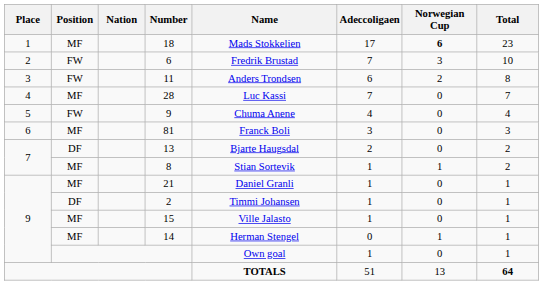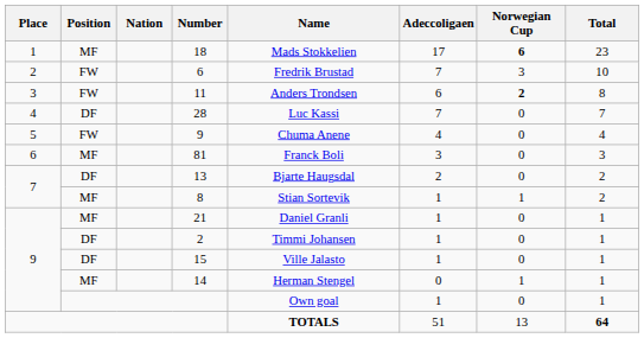11 | Norwegian Cup: normal -> bold
28 | Position: MF -> DF
15 | Position: MF -> DF
